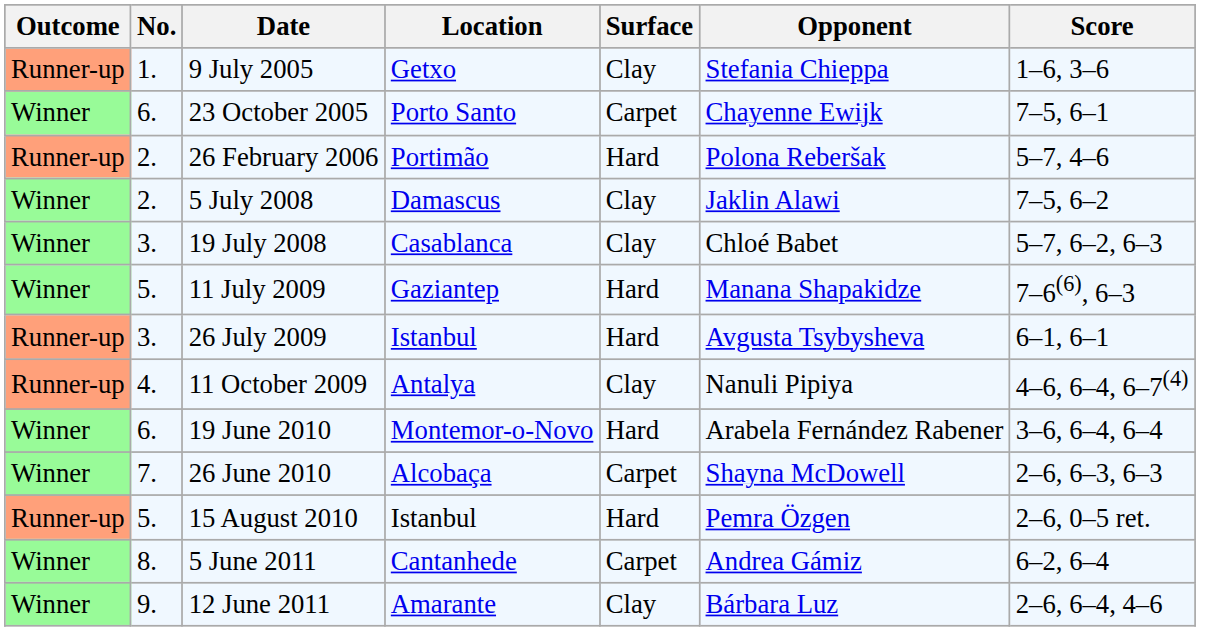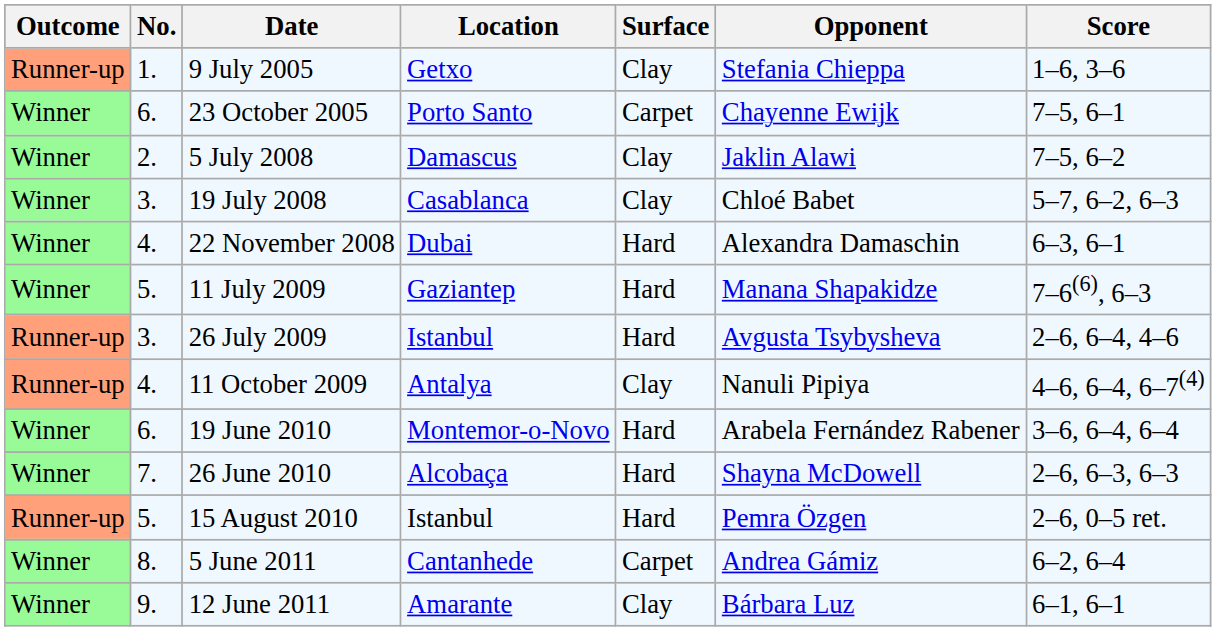- row: Runner-up | 2. | 26 February 2006 | Portimão | Hard | Polona Reberšak | 5–7, 4–6
+ row: Winner | 4. | 22 November 2008 | Dubai | Hard | Alexandra Damaschin | 6–3, 6–1
26 July 2009 | Score: 6–1, 6–1 -> 2–6, 6–4, 4–6
26 June 2010 | Surface: Carpet -> Hard
12 June 2011 | Score: 2–6, 6–4, 4–6 -> 6–1, 6–1
